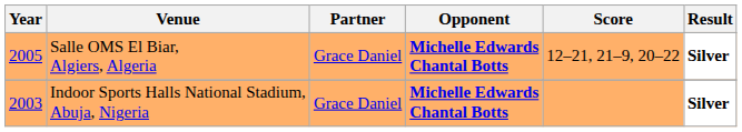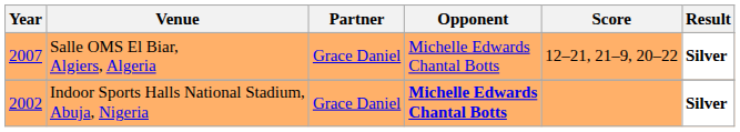Salle OMS El Biar, Algiers, Algeria | Year: 2005 -> 2007
Salle OMS El Biar, Algiers, Algeria | Opponent: bold -> normal
Indoor Sports Halls National Stadium, Abuja, Nigeria | Year: 2003 -> 2002
